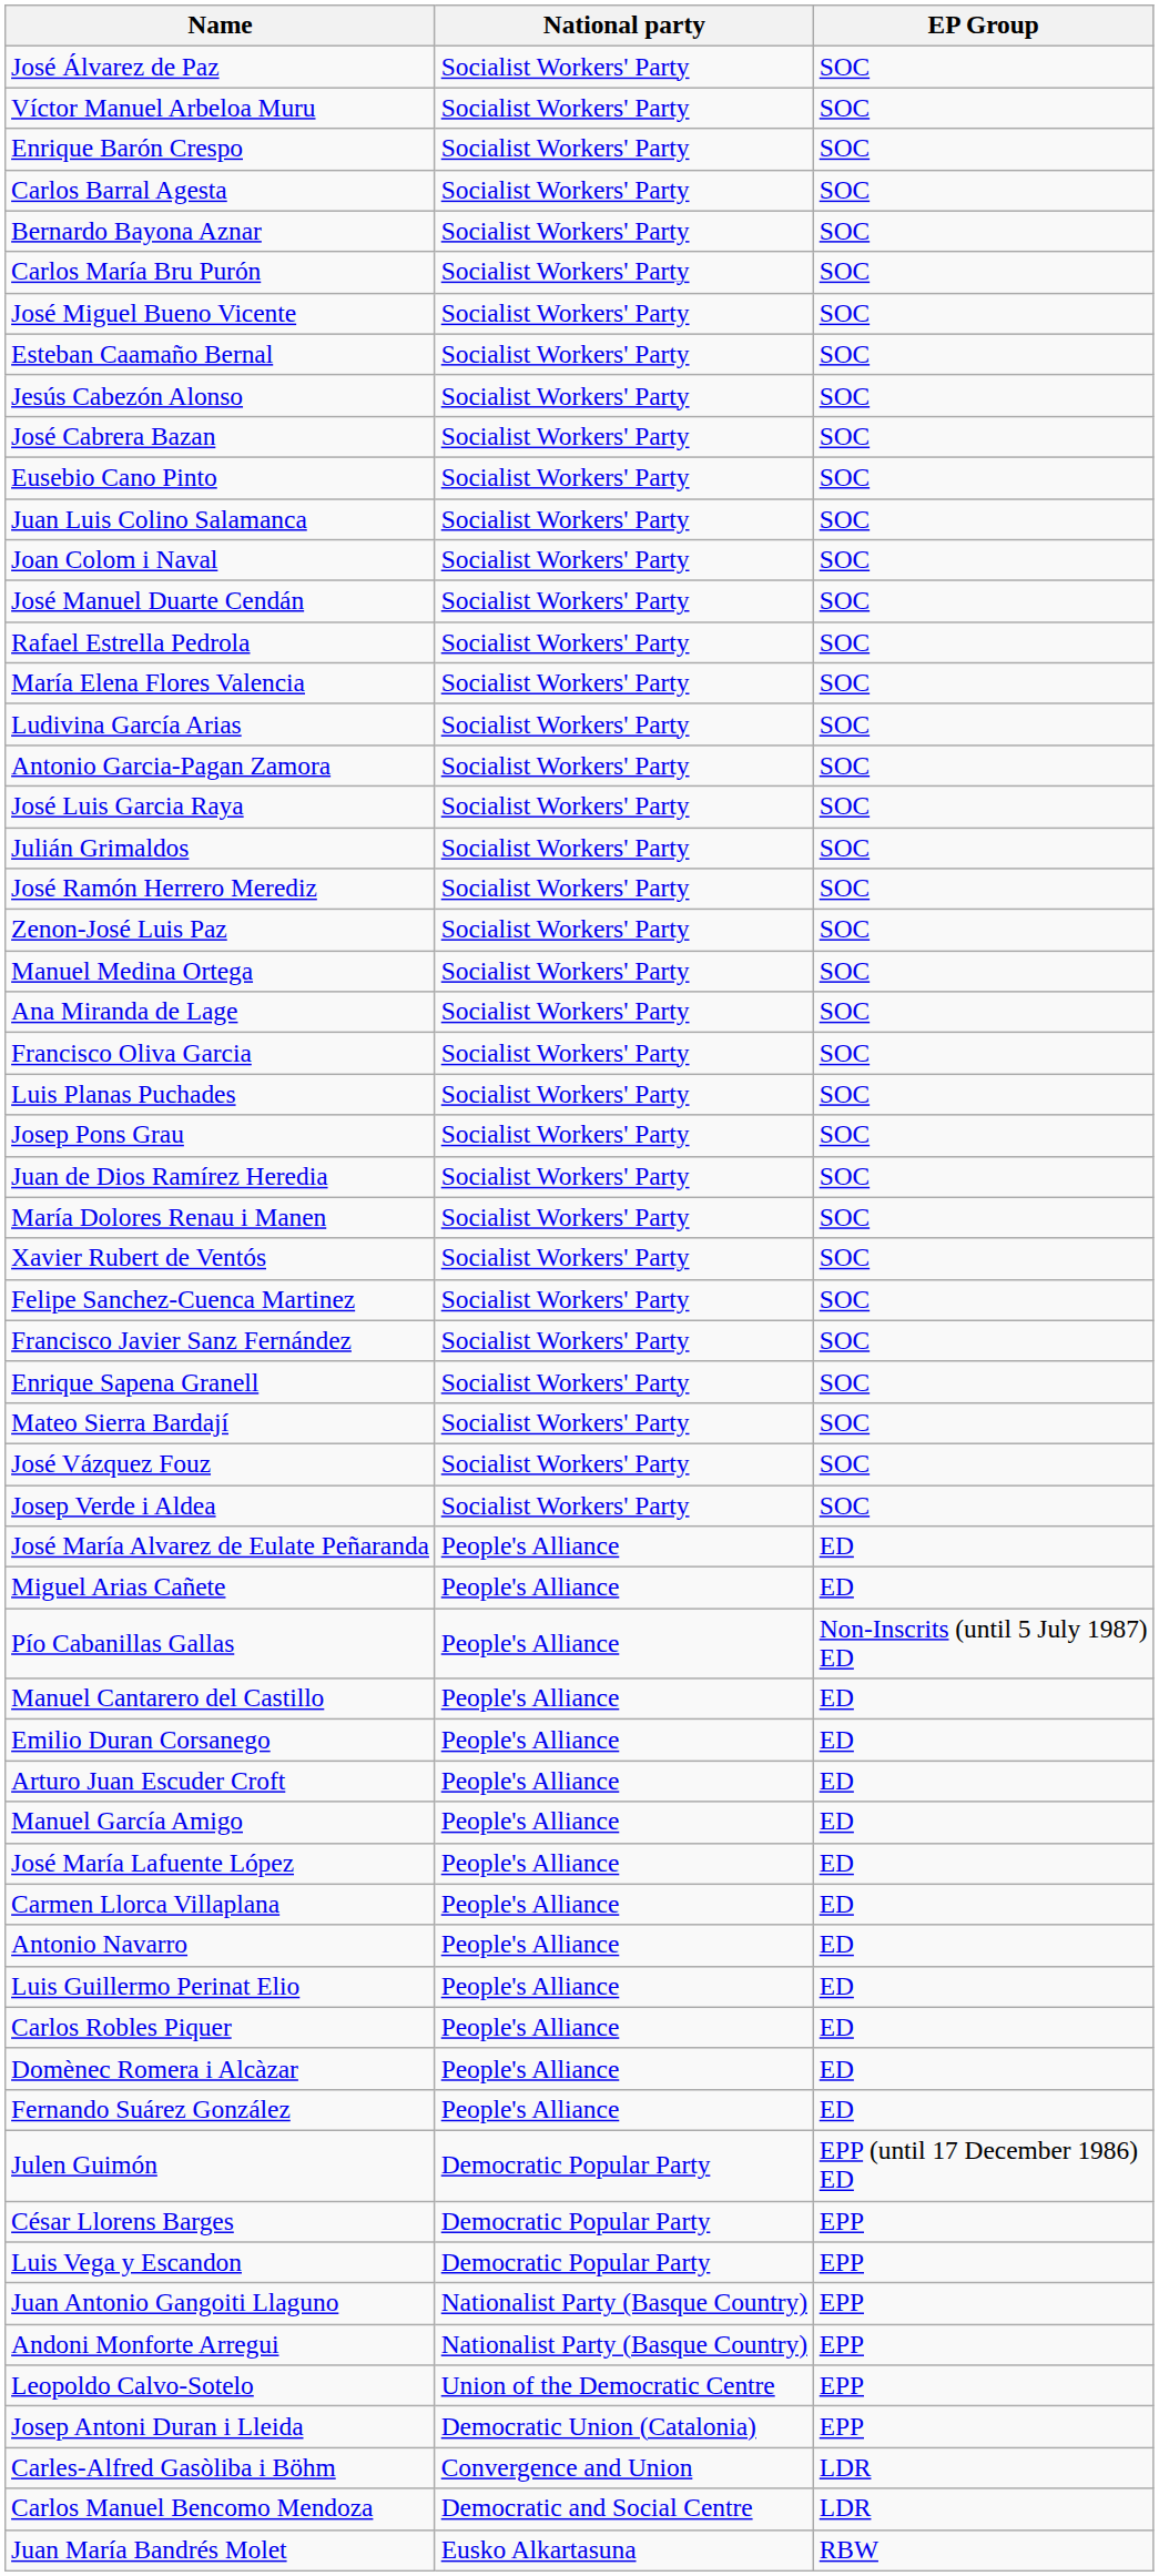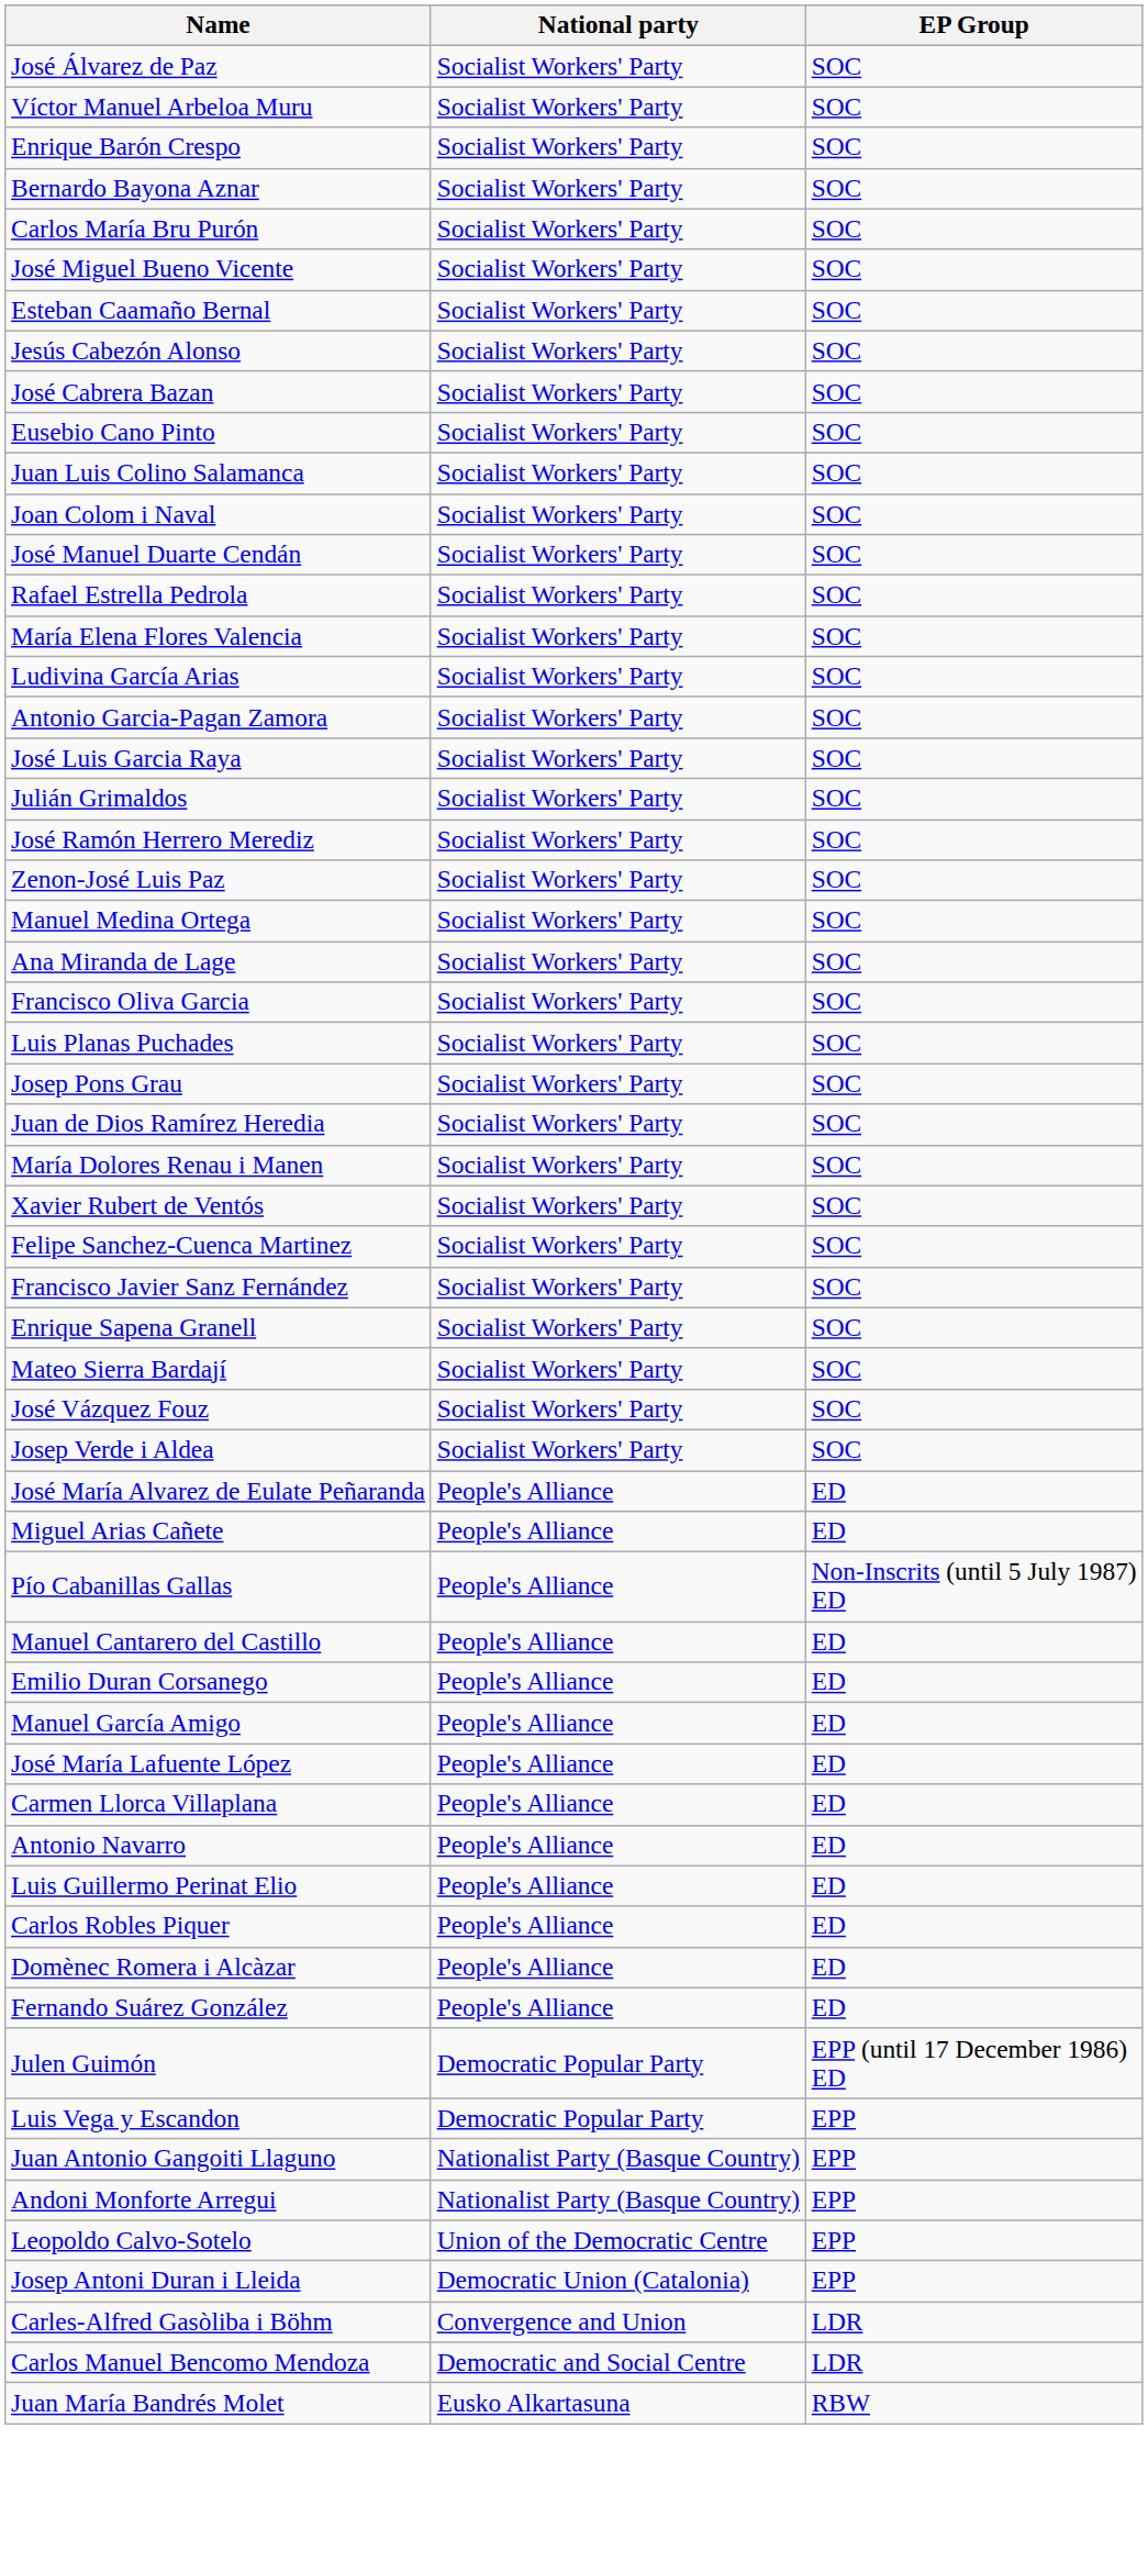- row: Carlos Barral Agesta | Socialist Workers' Party | SOC
- row: Arturo Juan Escuder Croft | People's Alliance | ED
- row: César Llorens Barges | Democratic Popular Party | EPP
